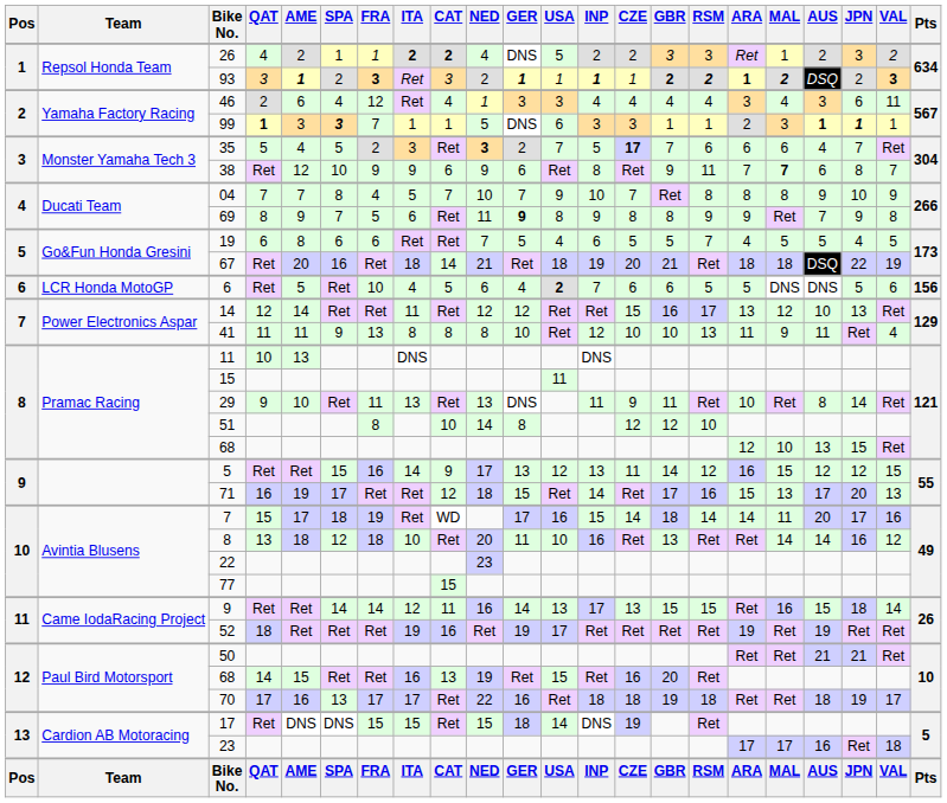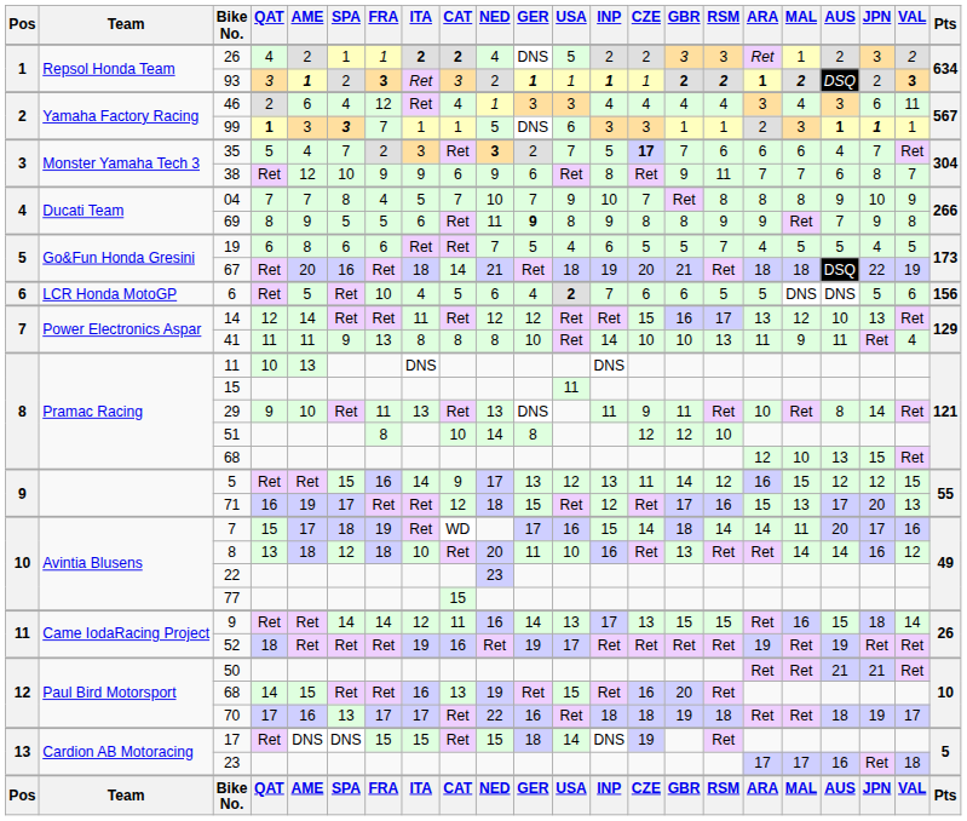35 | SPA: 5 -> 7
38 | MAL: bold -> normal
69 | SPA: 7 -> 5
41 | INP: 12 -> 14
71 | INP: 14 -> 12
